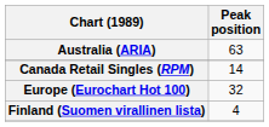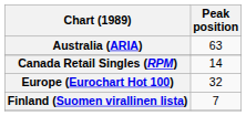Finland (Suomen virallinen lista) | Peak position: 4 -> 7
